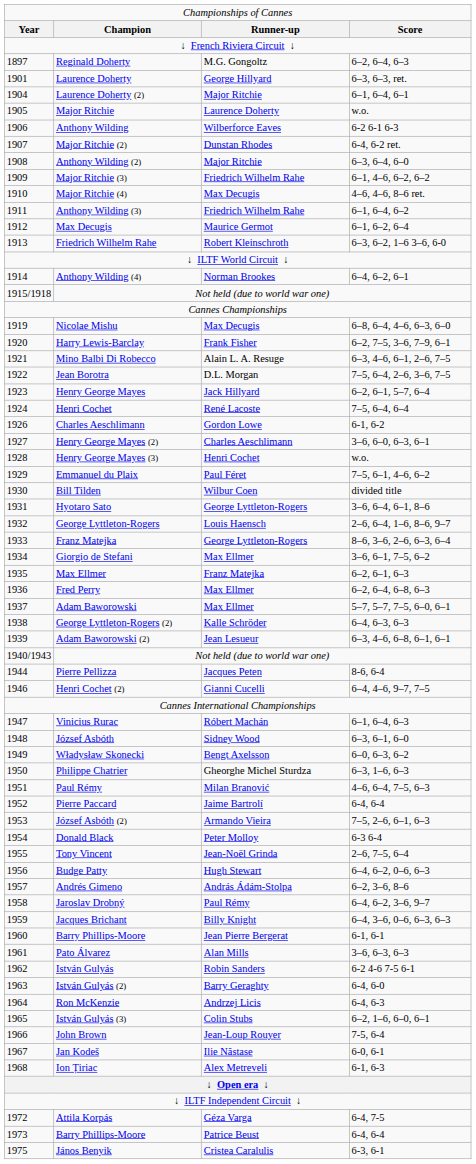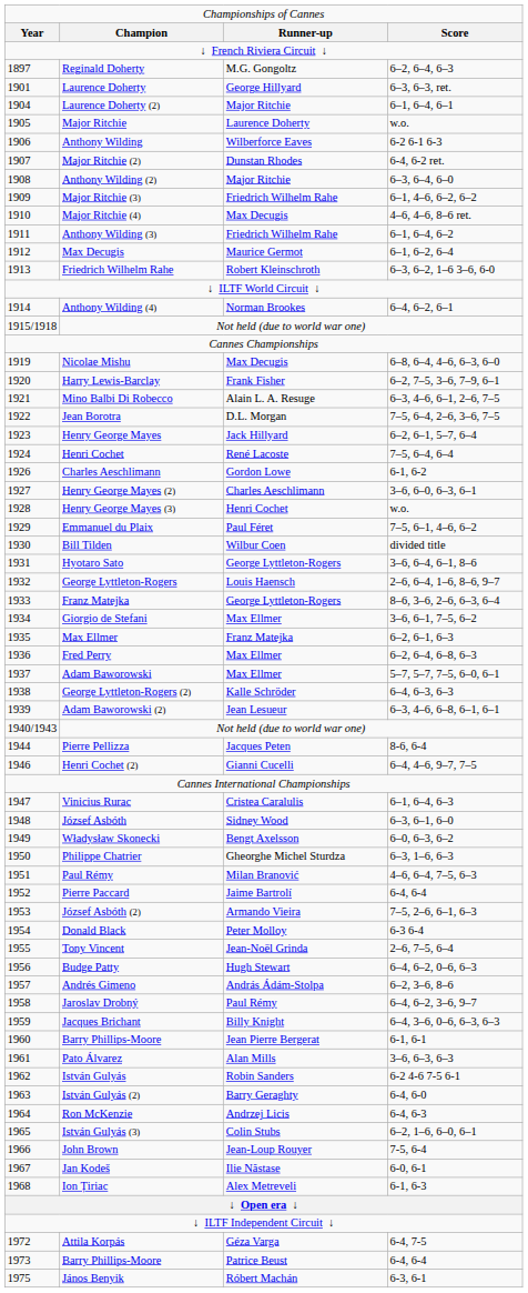Vinicius Rurac | column 3: Róbert Machán -> Cristea Caralulis
János Benyik | column 3: Cristea Caralulis -> Róbert Machán
